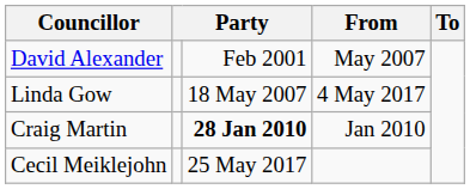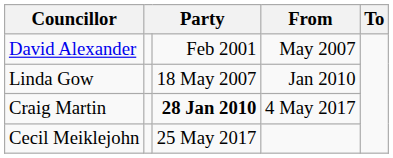Linda Gow | From: 4 May 2017 -> Jan 2010
Craig Martin | From: Jan 2010 -> 4 May 2017
